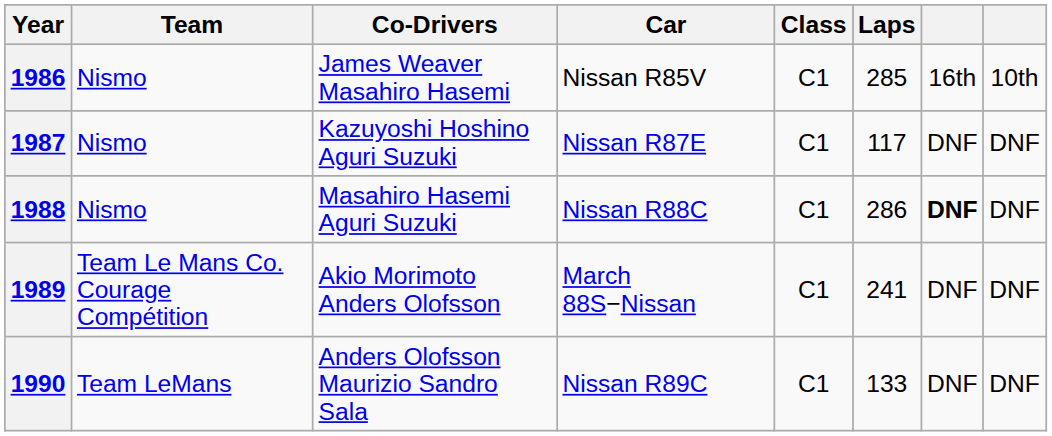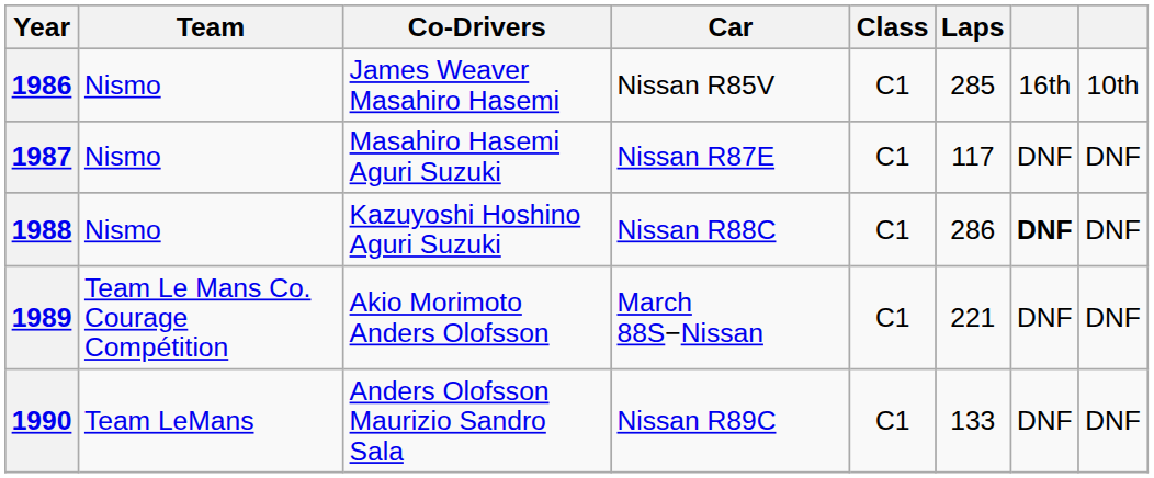1987 | Co-Drivers: Kazuyoshi Hoshino Aguri Suzuki -> Masahiro Hasemi Aguri Suzuki
1988 | Co-Drivers: Masahiro Hasemi Aguri Suzuki -> Kazuyoshi Hoshino Aguri Suzuki
1989 | Laps: 241 -> 221
